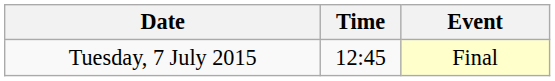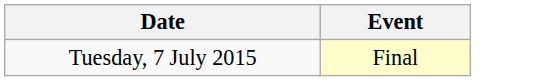- column: Time | 12:45
